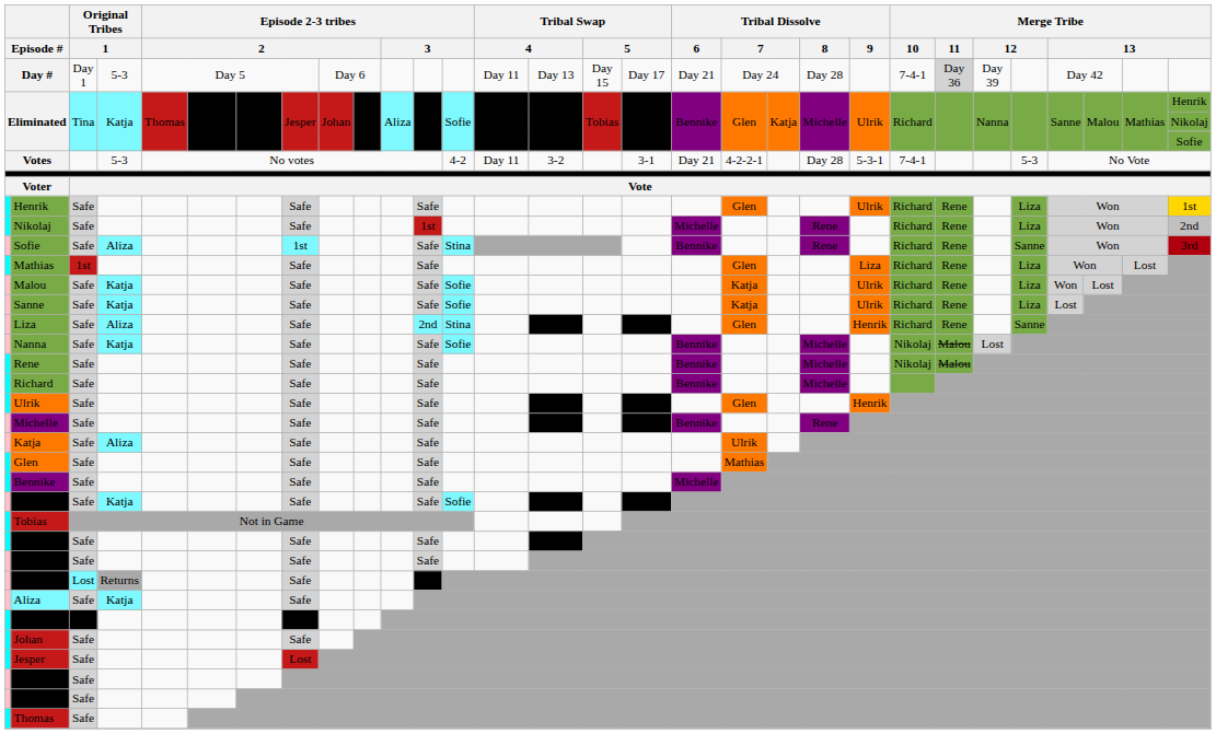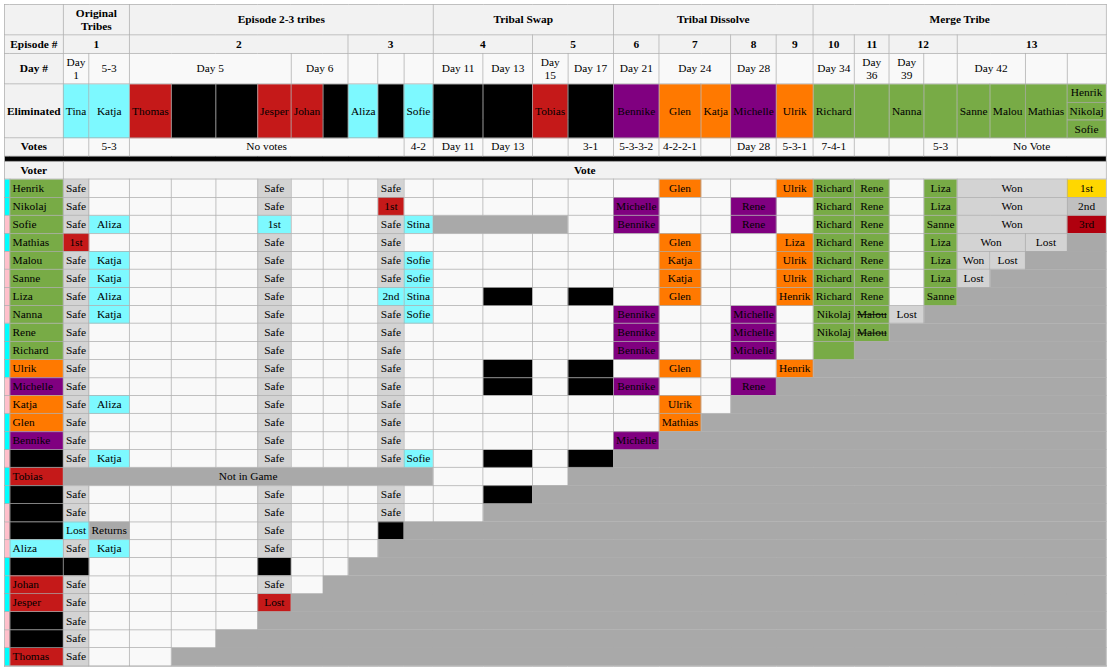Day # | Merge Tribe / 10: 7-4-1 -> Day 34
Day # | Merge Tribe / 11: lightgrey background -> no background
Votes | column 15: 3-2 -> Day 13
Votes | Tribal Dissolve / 6: Day 21 -> 5-3-3-2
